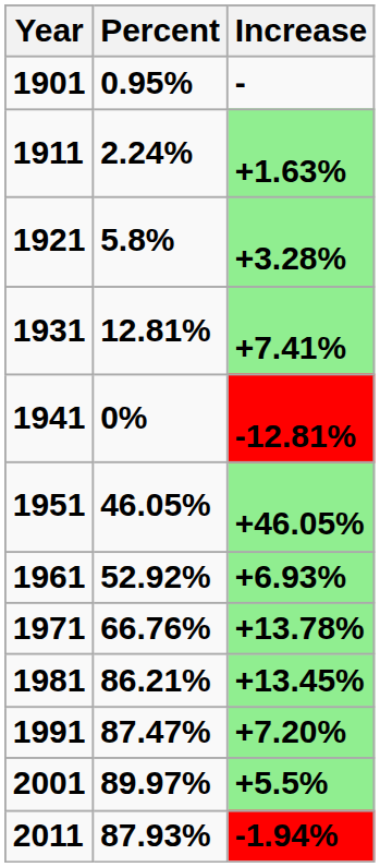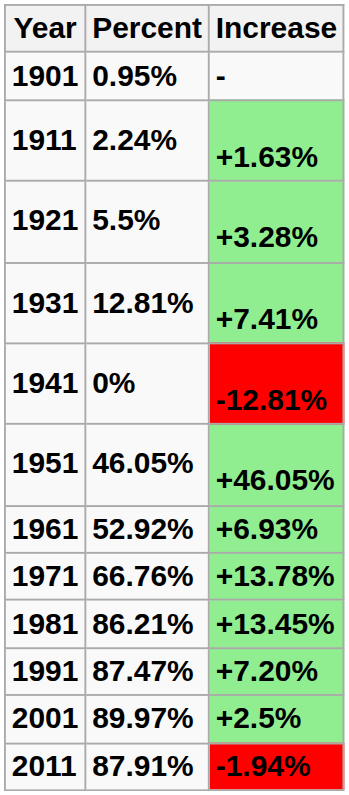1921 | Percent: 5.8% -> 5.5%
2001 | Increase: +5.5% -> +2.5%
2011 | Percent: 87.93% -> 87.91%
